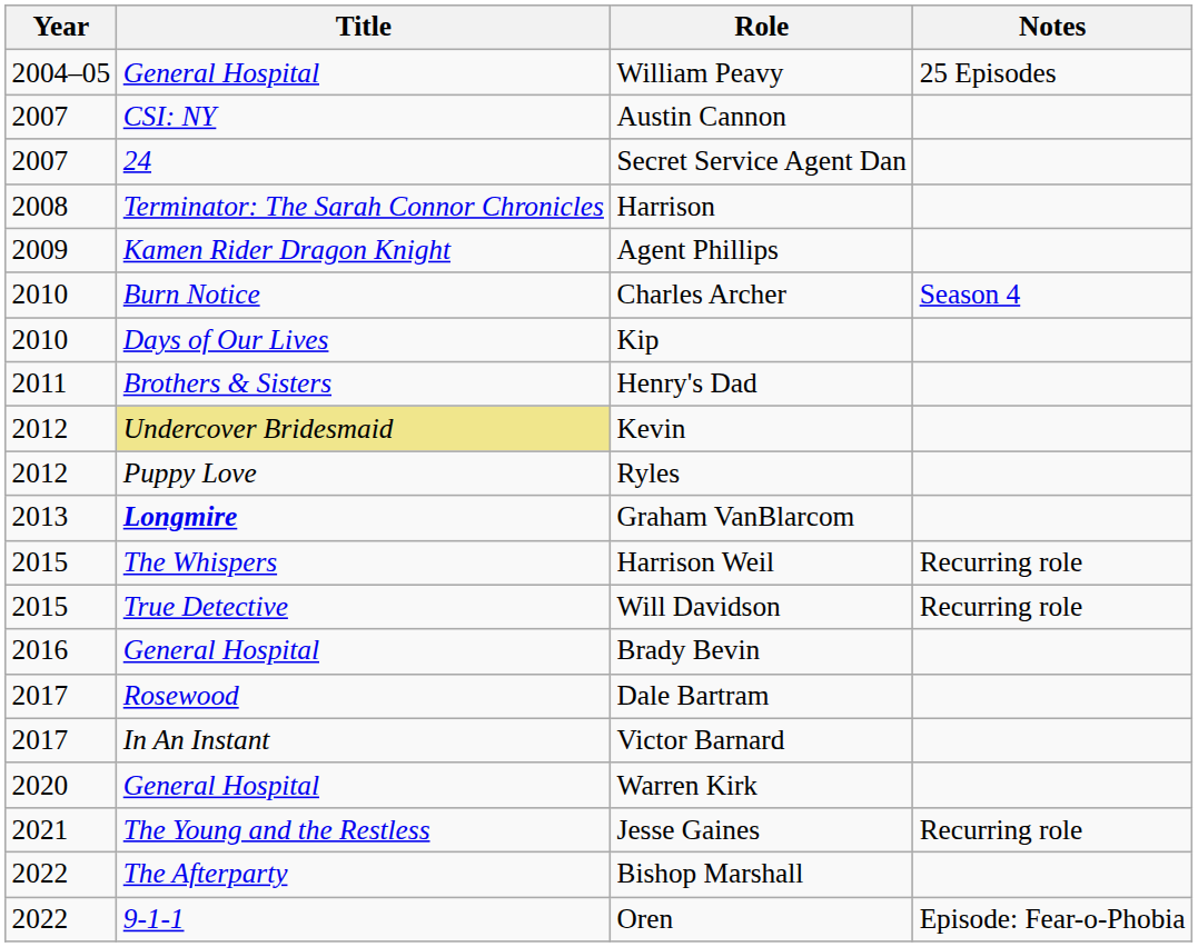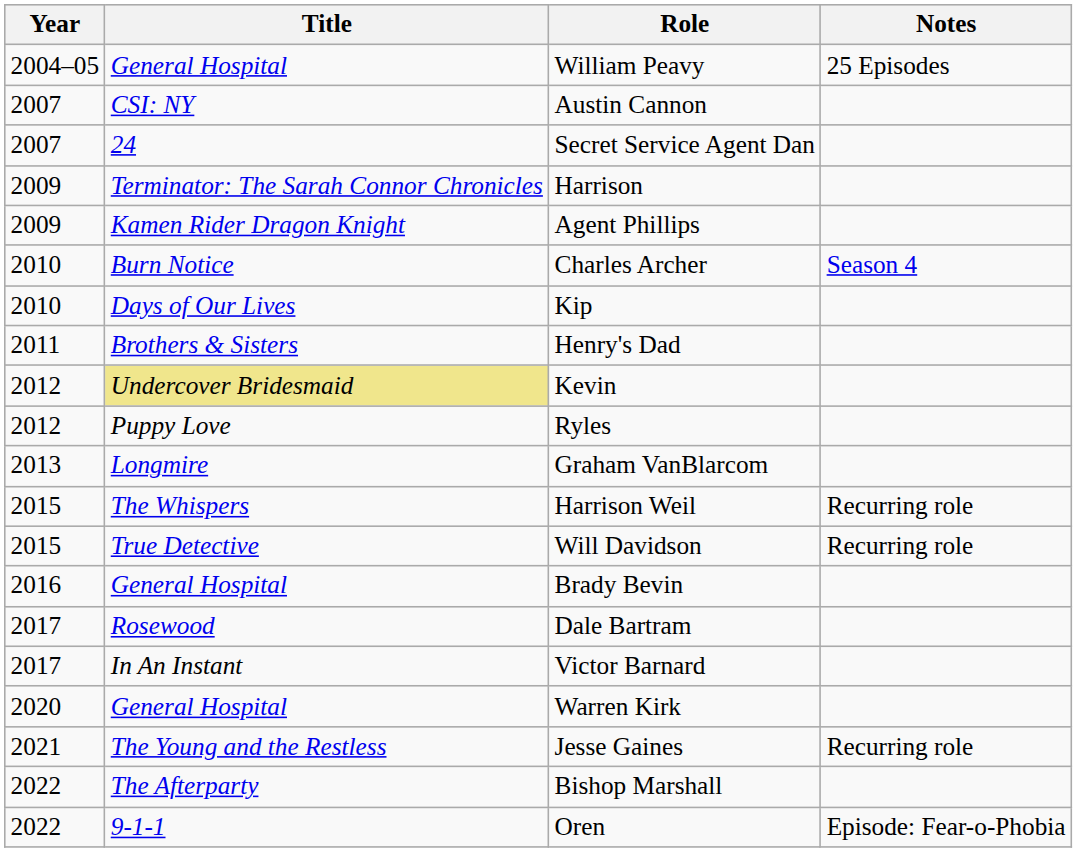Harrison | Year: 2008 -> 2009
Graham VanBlarcom | Title: bold -> normal
